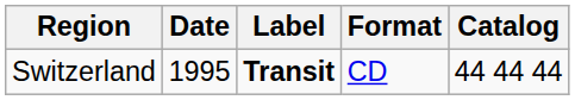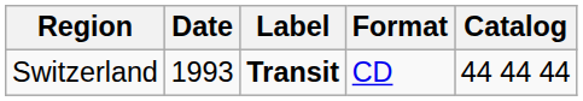Switzerland | Date: 1995 -> 1993
